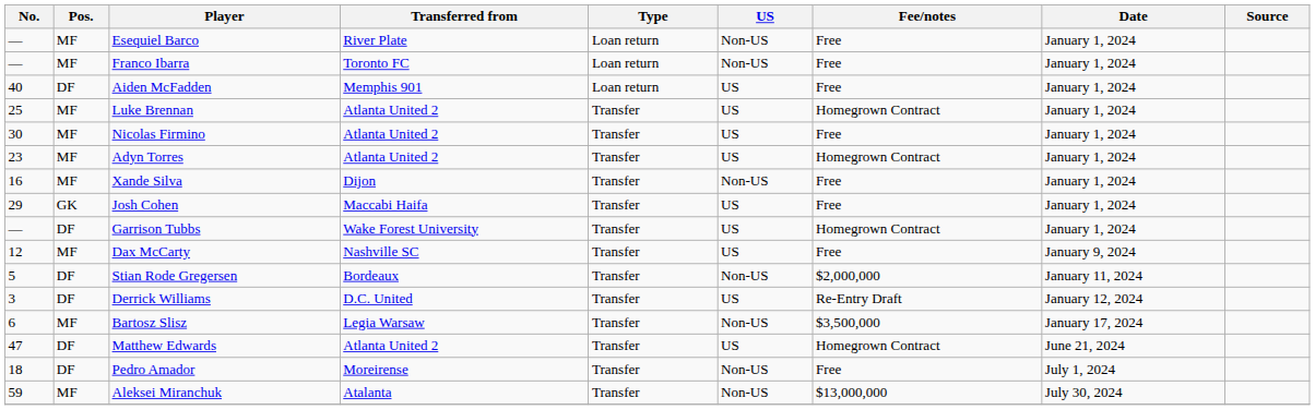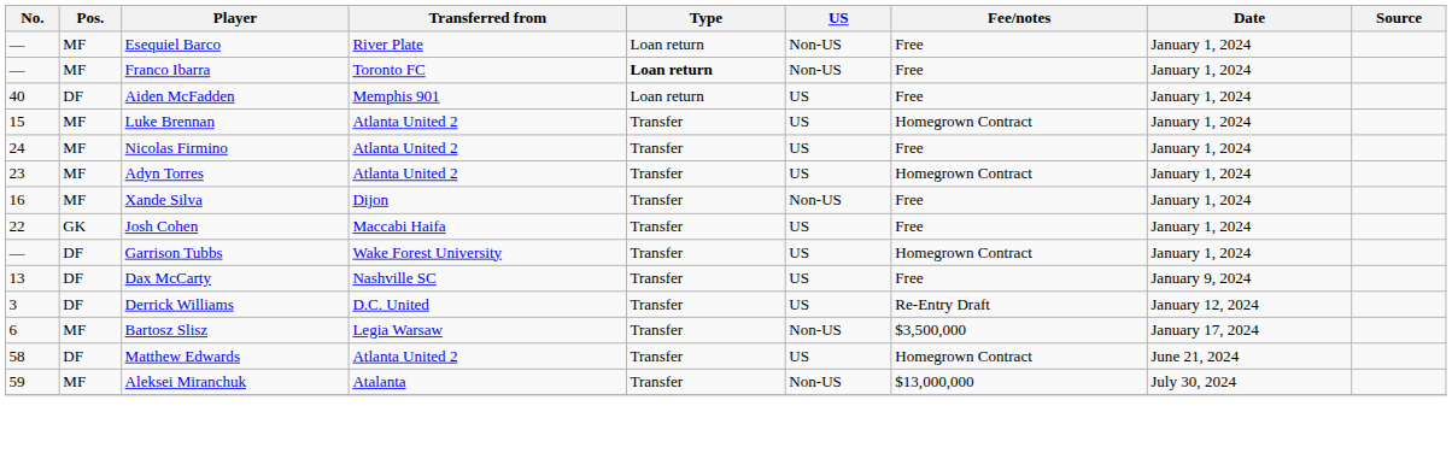Franco Ibarra | Type: normal -> bold
Luke Brennan | No.: 25 -> 15
Nicolas Firmino | No.: 30 -> 24
Josh Cohen | No.: 29 -> 22
Dax McCarty | No.: 12 -> 13
Dax McCarty | Pos.: MF -> DF
- row: 5 | DF | Stian Rode Gregersen | Bordeaux | Transfer | Non-US | $2,000,000 | January 11, 2024
Matthew Edwards | No.: 47 -> 58
- row: 18 | DF | Pedro Amador | Moreirense | Transfer | Non-US | Free | July 1, 2024
